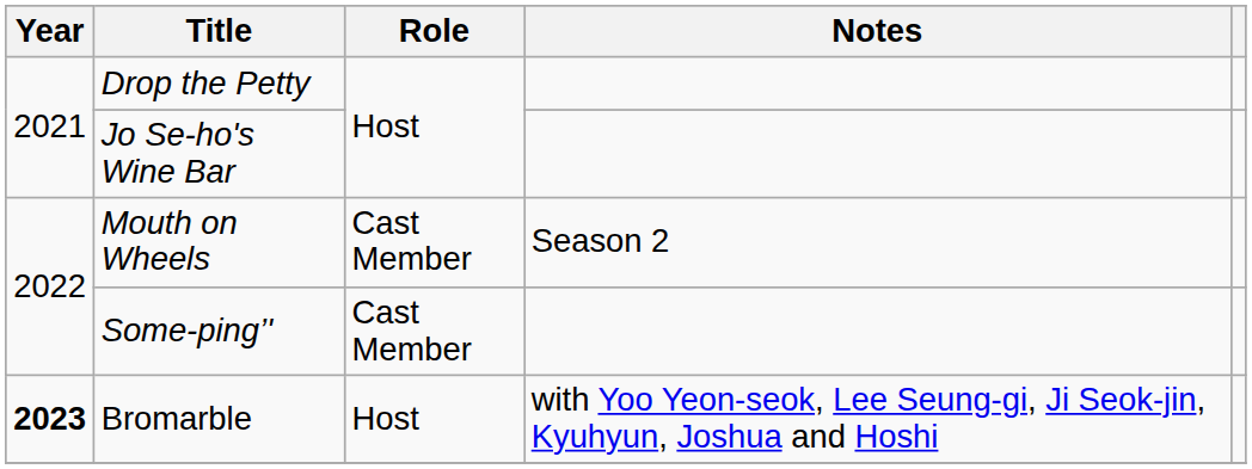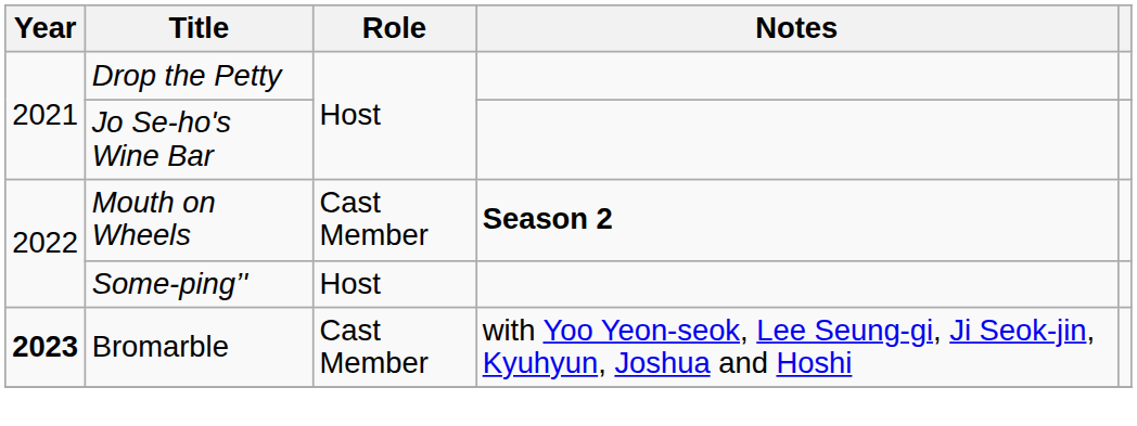Mouth on Wheels | Notes: normal -> bold
Some-ping’' | Role: Cast Member -> Host
Bromarble | Role: Host -> Cast Member
